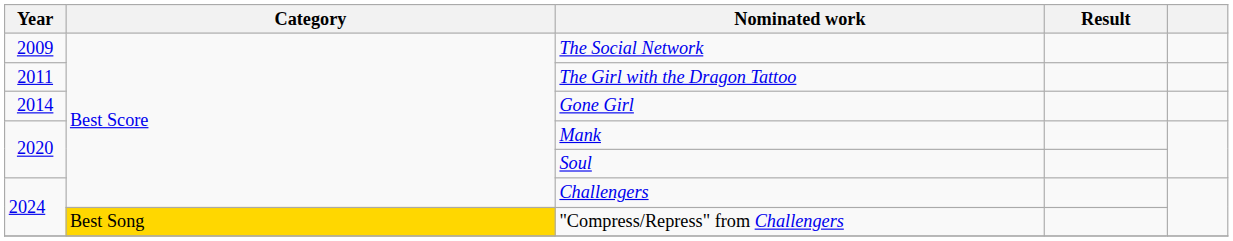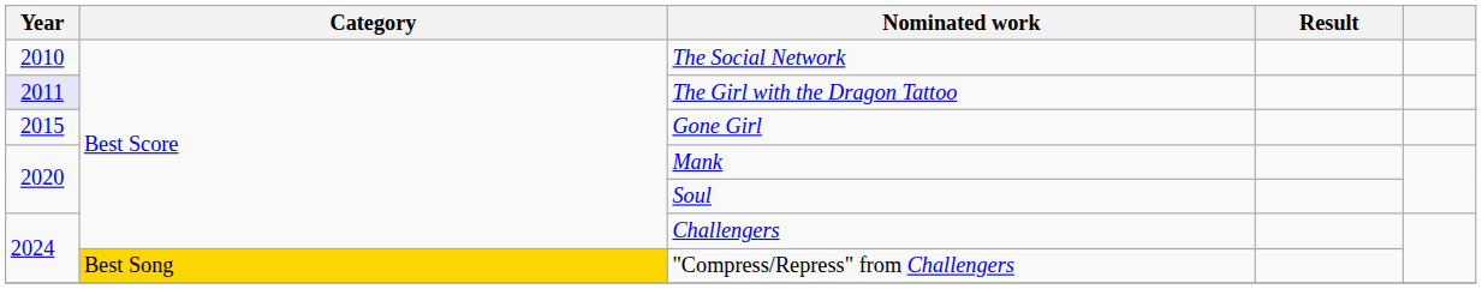The Social Network | Year: 2009 -> 2010
The Girl with the Dragon Tattoo | Year: no background -> lavender background
Gone Girl | Year: 2014 -> 2015
